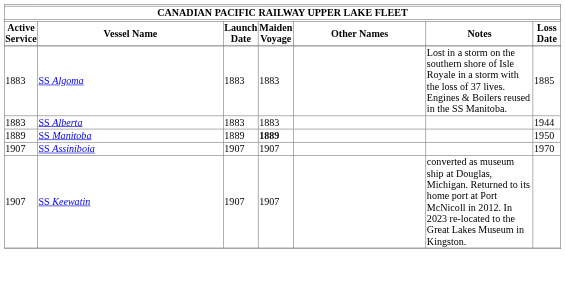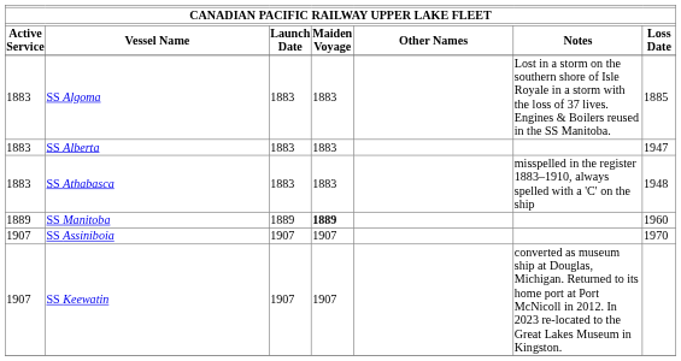SS Alberta | Loss Date: 1944 -> 1947
+ row: 1883 | SS Athabasca | 1883 | 1883 | misspelled in the register 1883–1910, always spelled with a 'C' on the ship | 1948
SS Manitoba | Loss Date: 1950 -> 1960
